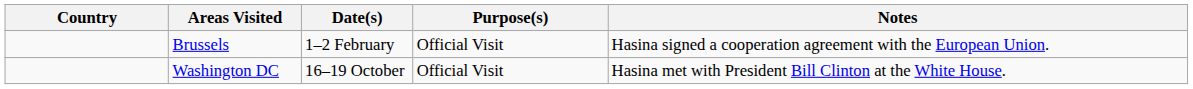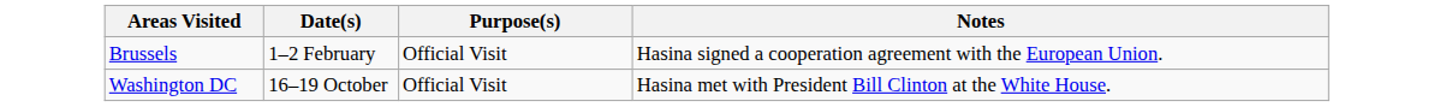- column: Country
